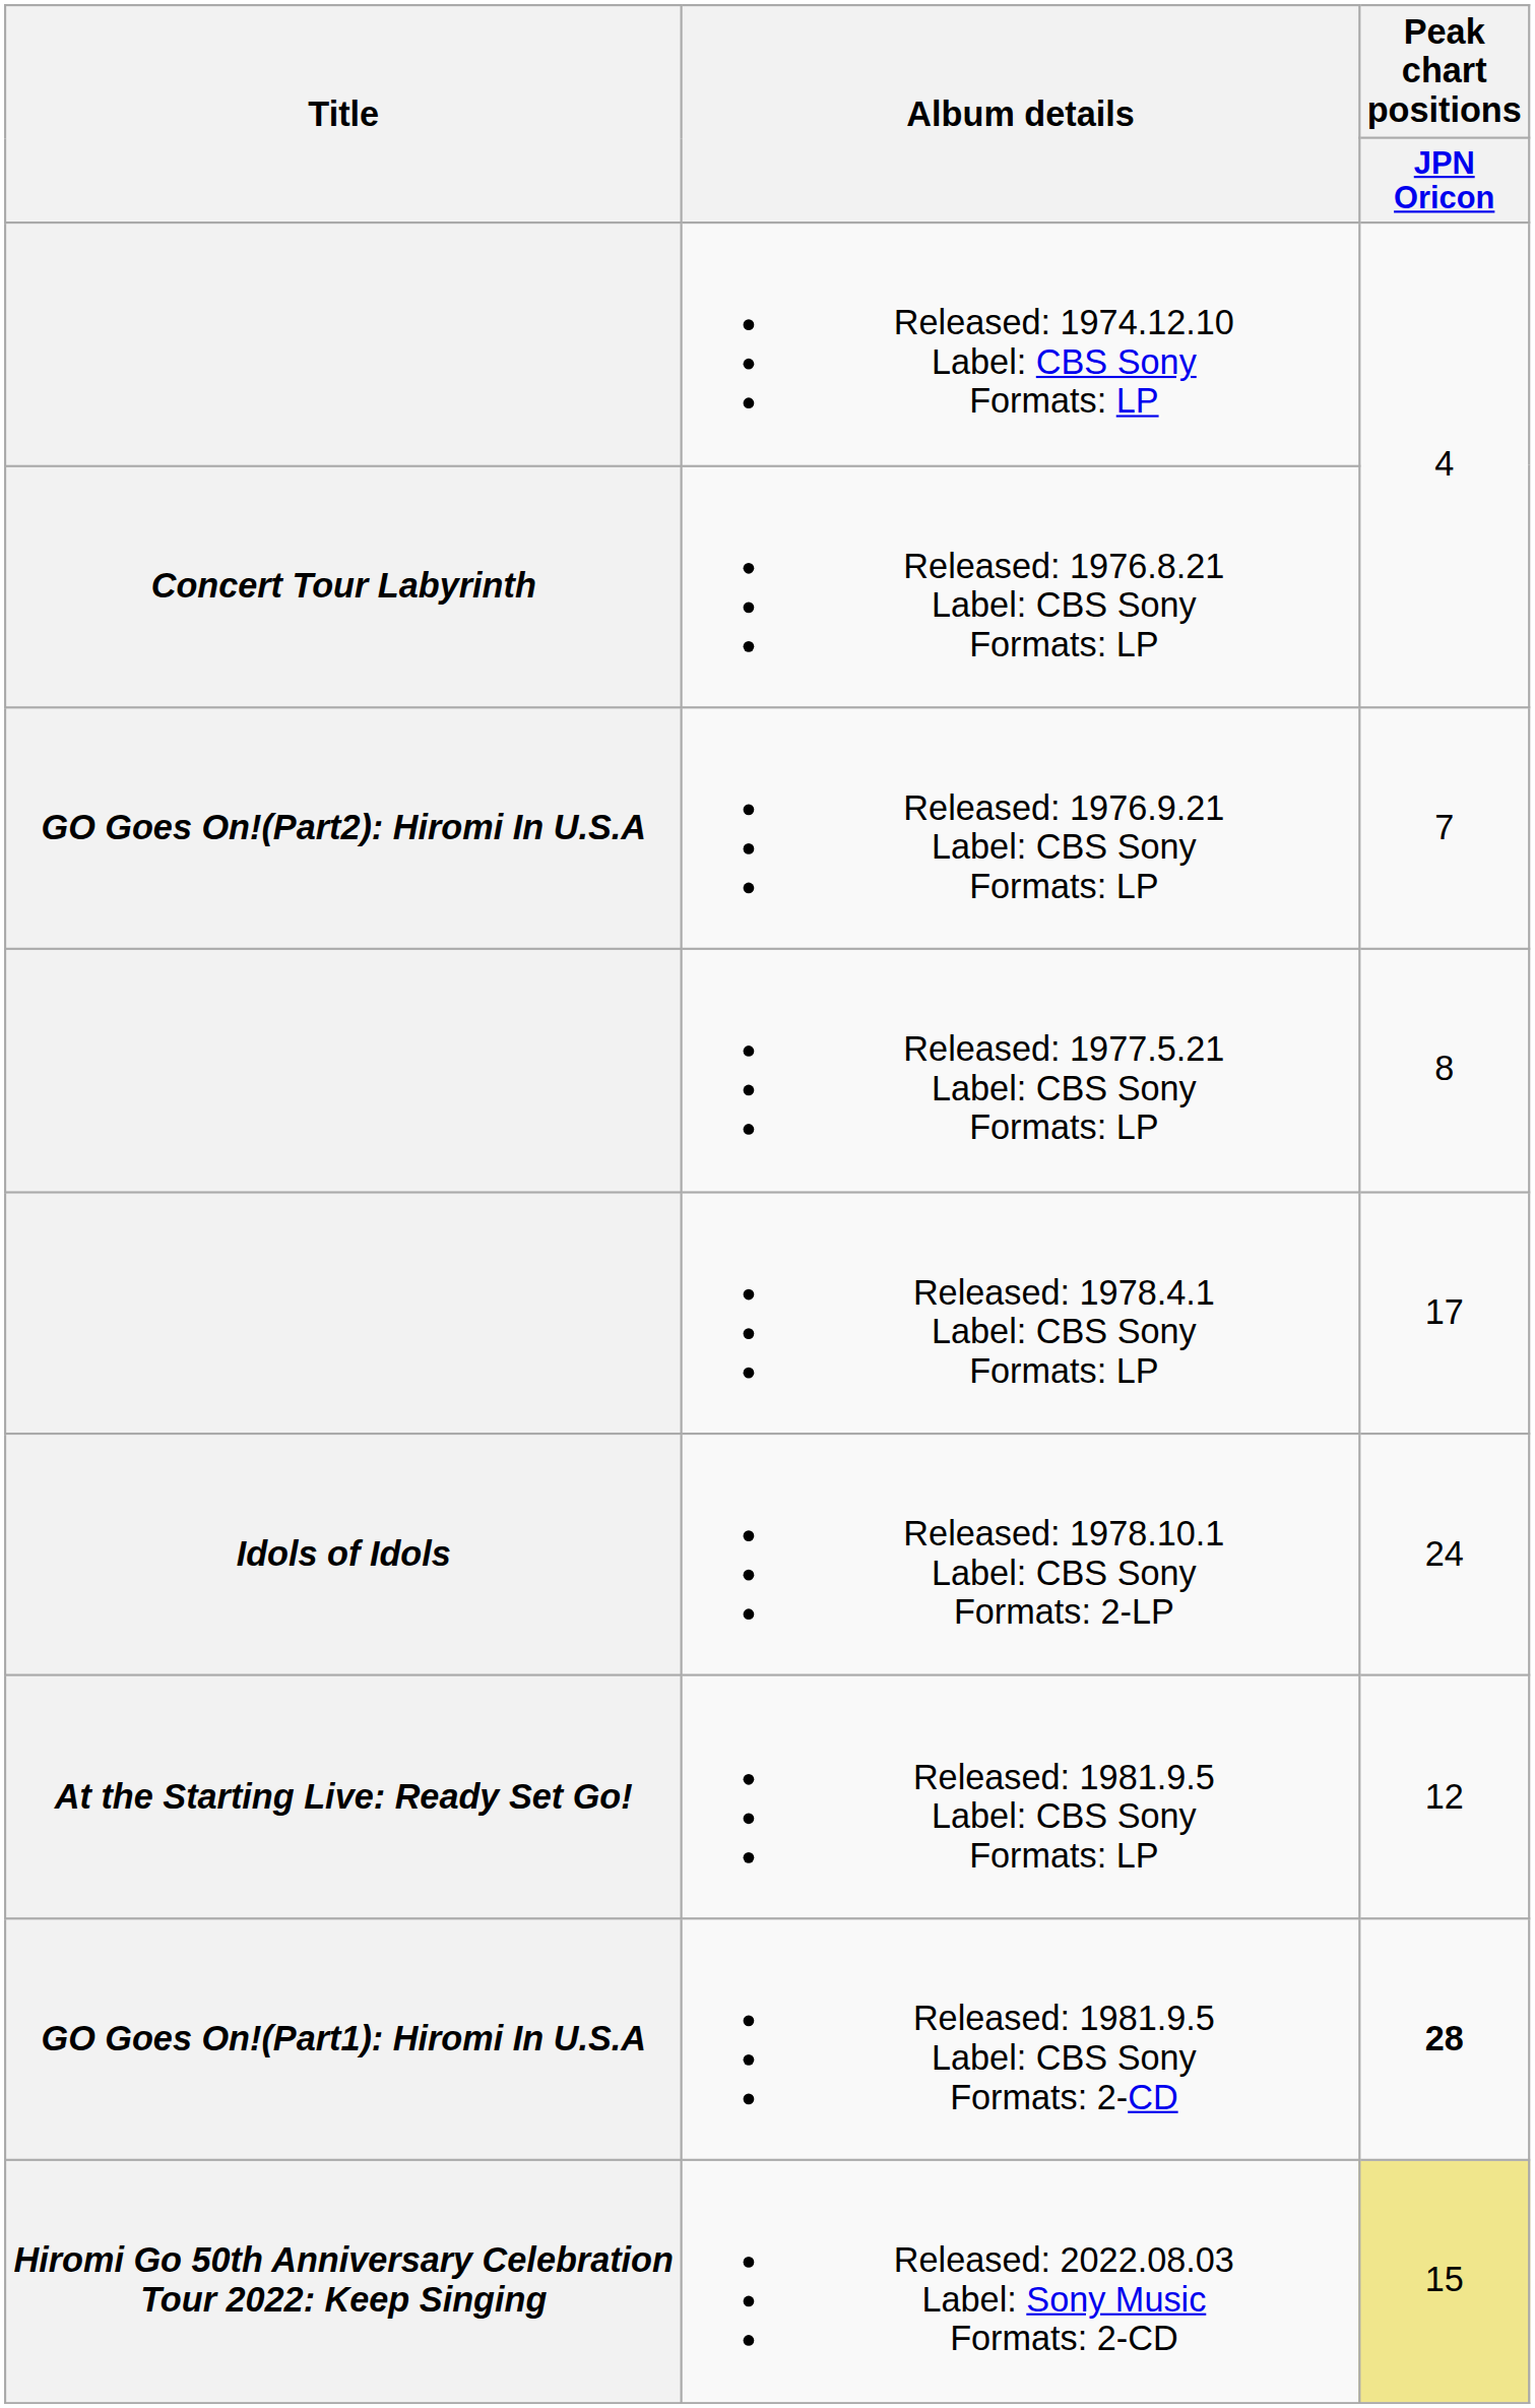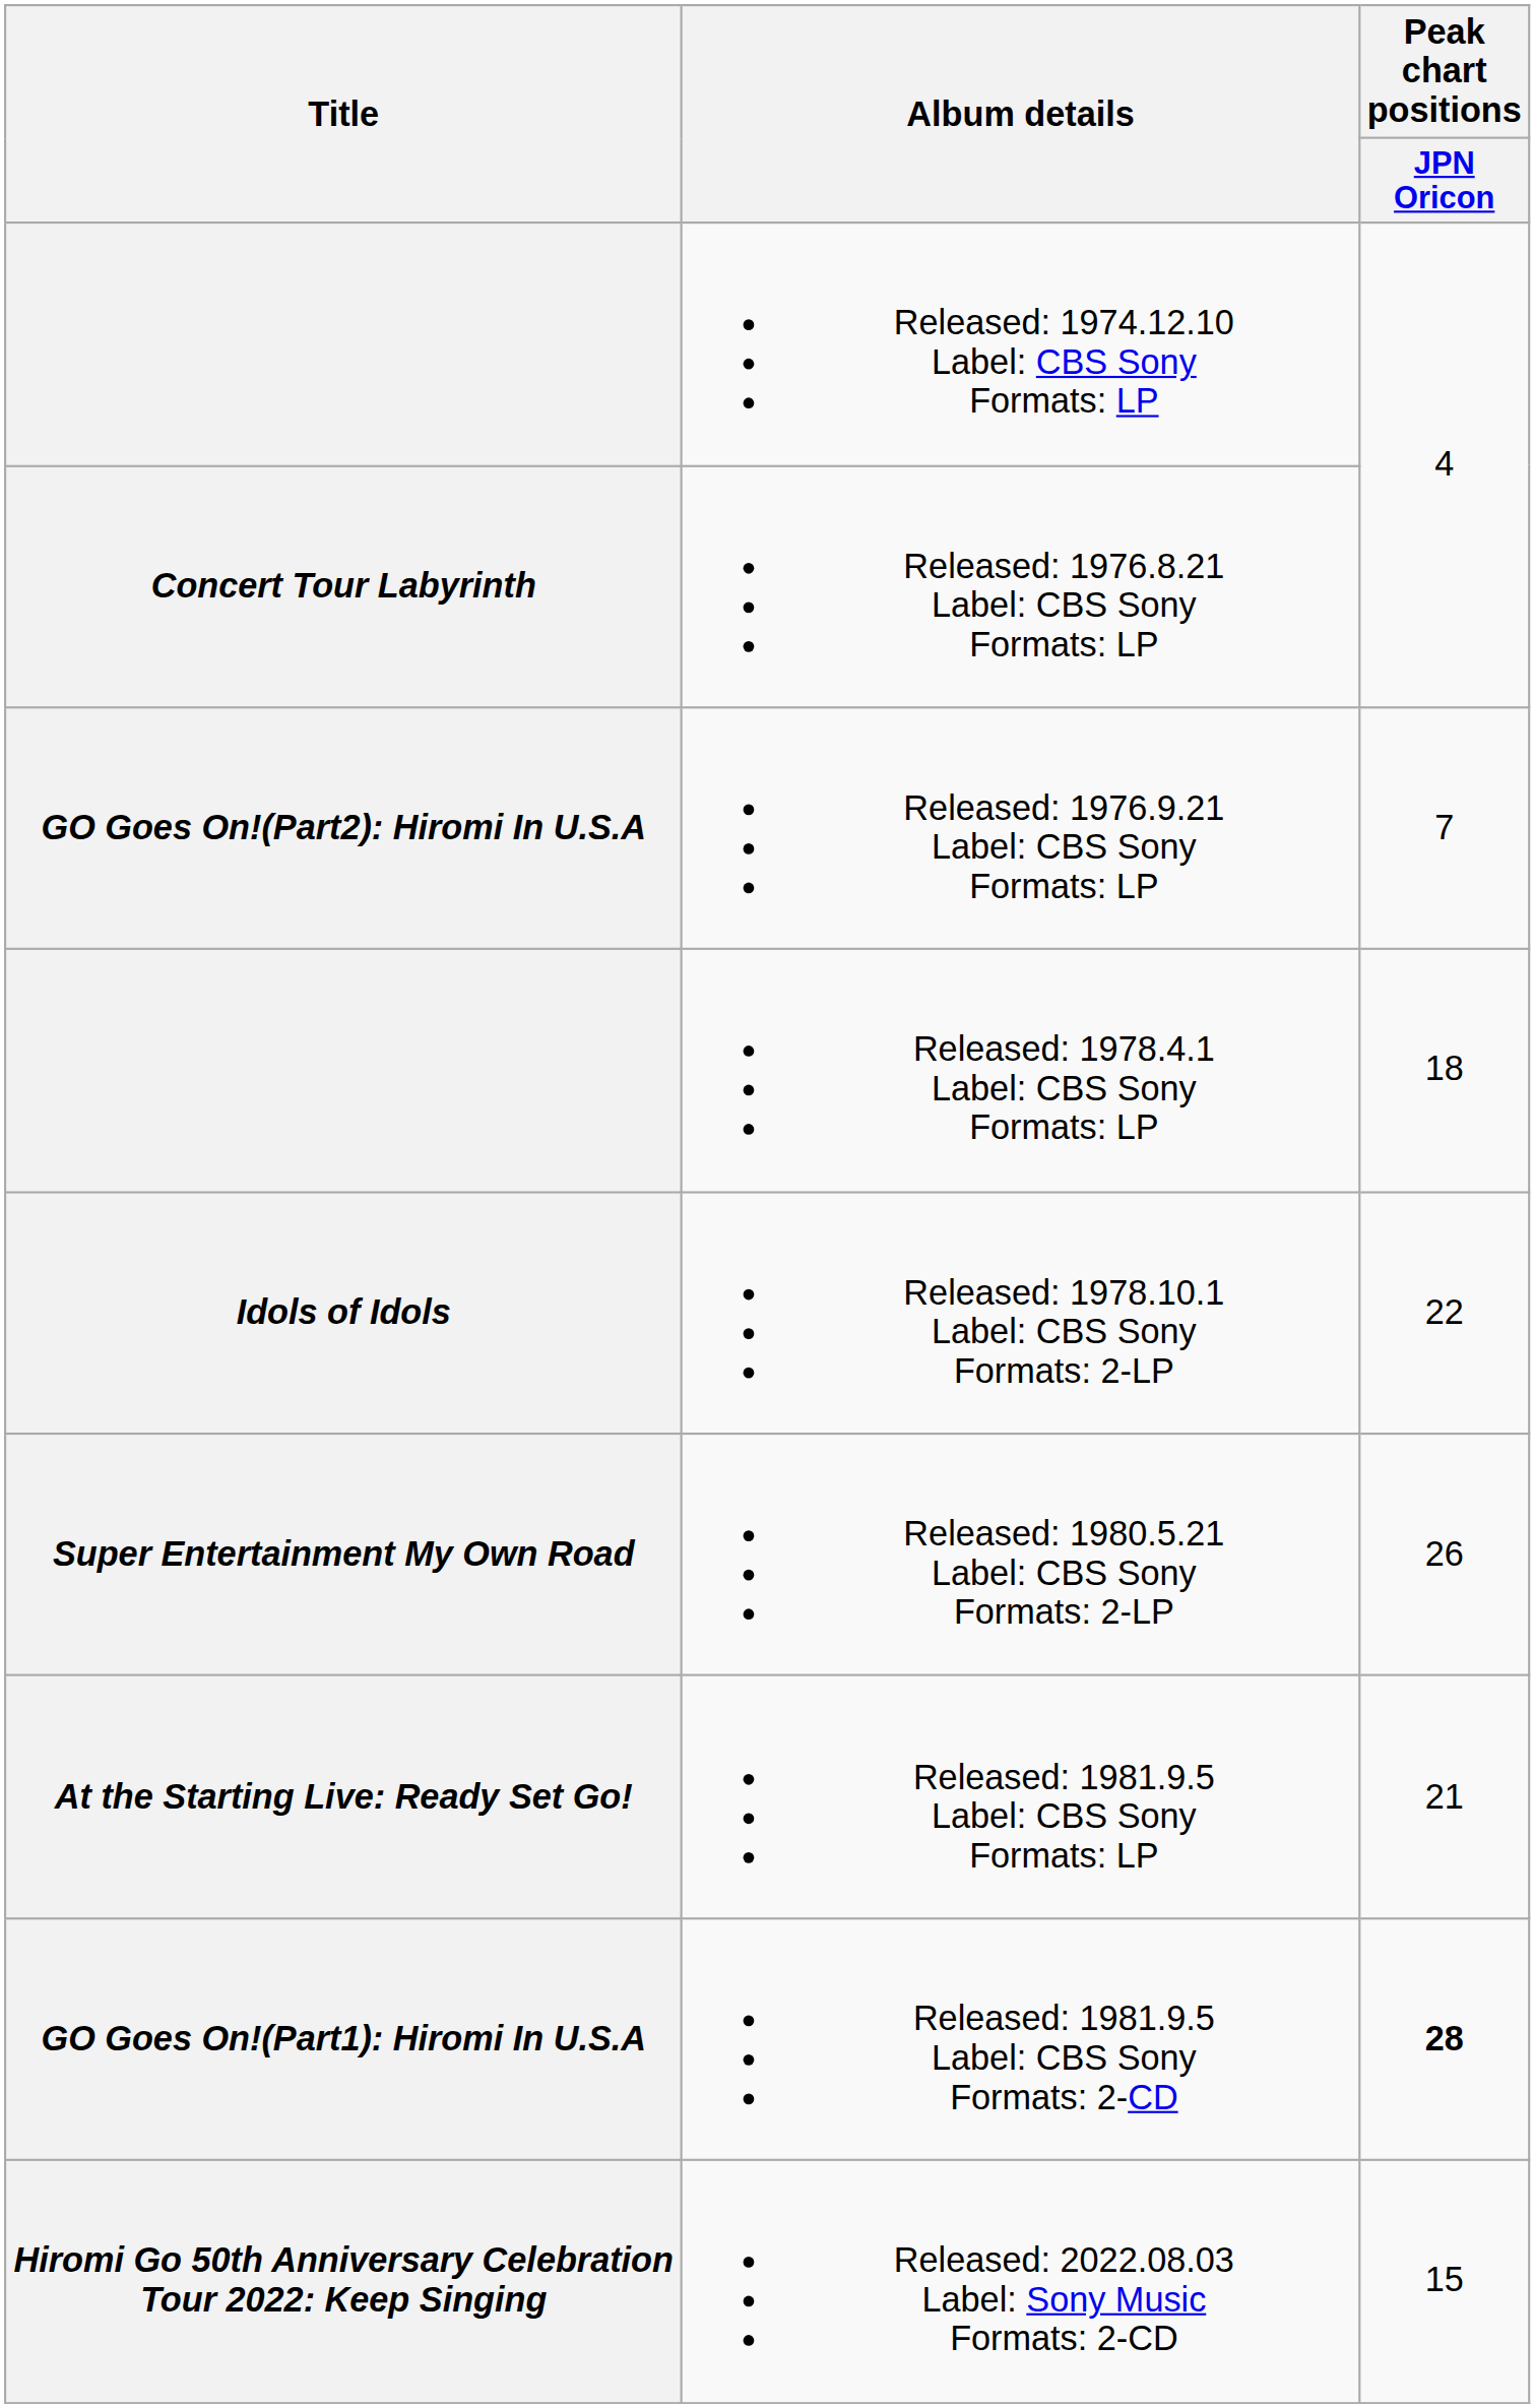- row: Released: 1977.5.21 Label: CBS Sony Formats: LP | 8
Released: 1978.4.1 Label: CBS Sony Formats: LP | Peak chart positions / JPN Oricon: 17 -> 18
Released: 1978.10.1 Label: CBS Sony Formats: 2-LP | Peak chart positions / JPN Oricon: 24 -> 22
+ row: Super Entertainment My Own Road | Released: 1980.5.21 Label: CBS Sony Formats: 2-LP | 26
Released: 1981.9.5 Label: CBS Sony Formats: LP | Peak chart positions / JPN Oricon: 12 -> 21
Released: 2022.08.03 Label: Sony Music Formats: 2-CD | Peak chart positions / JPN Oricon: khaki background -> no background
